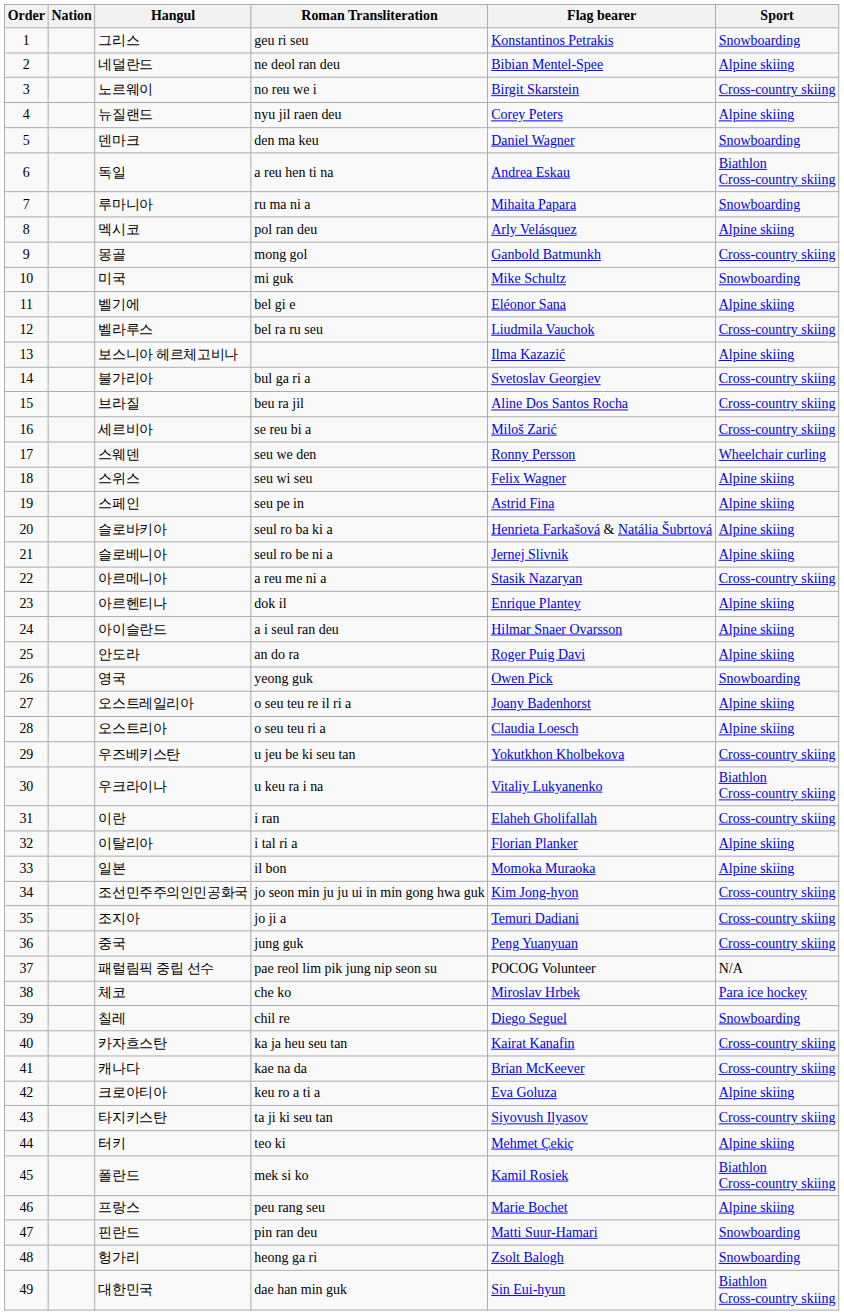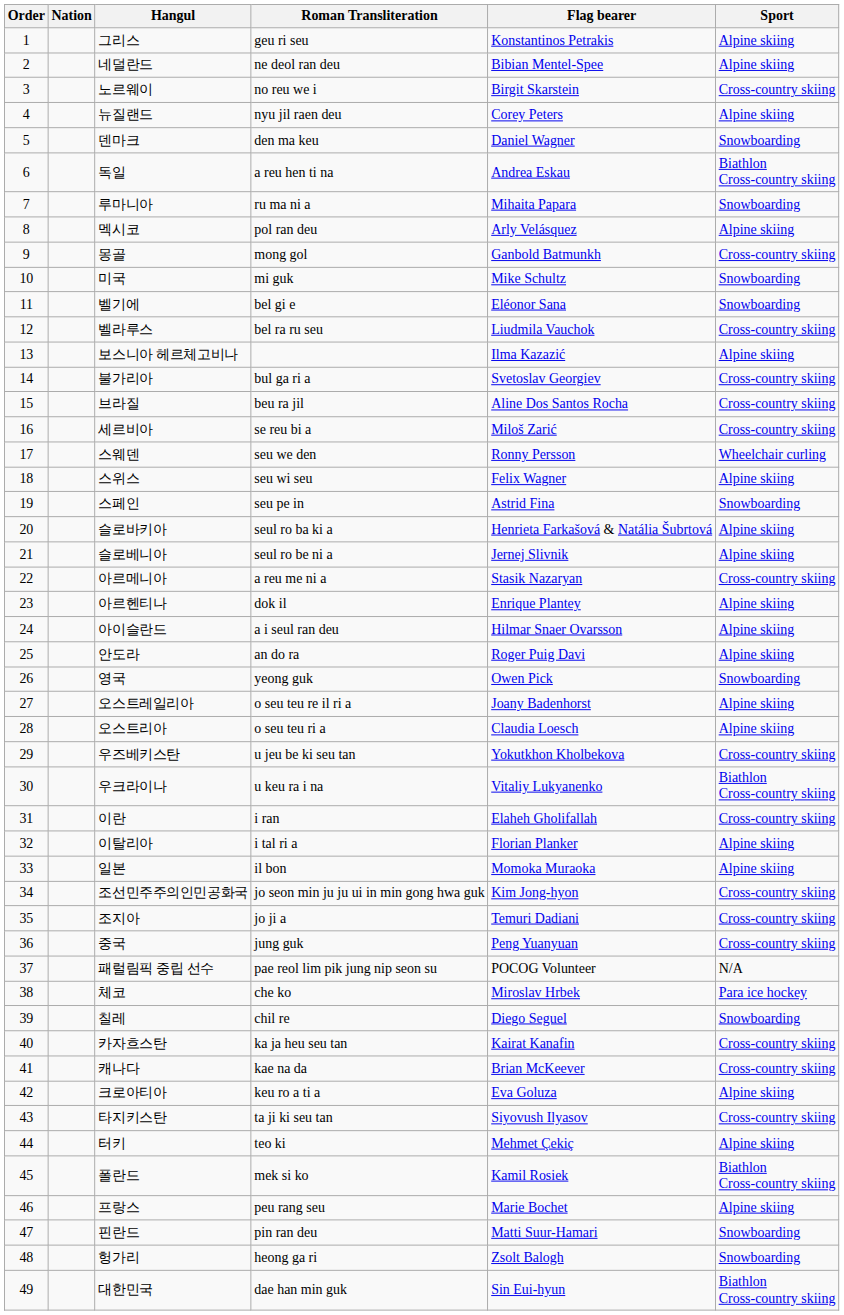그리스 | Sport: Snowboarding -> Alpine skiing
벨기에 | Sport: Alpine skiing -> Snowboarding
스페인 | Sport: Alpine skiing -> Snowboarding
